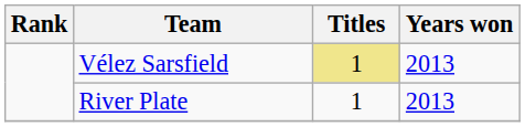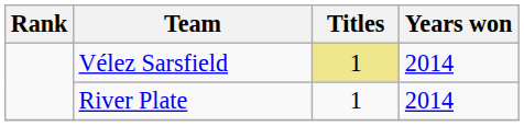Vélez Sarsfield | Years won: 2013 -> 2014
River Plate | Years won: 2013 -> 2014
